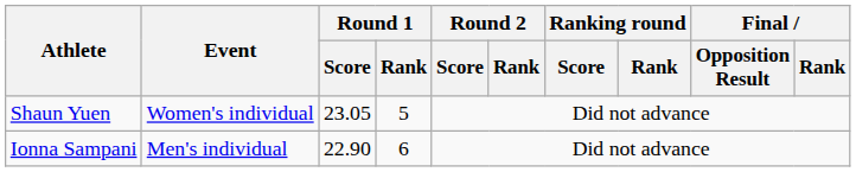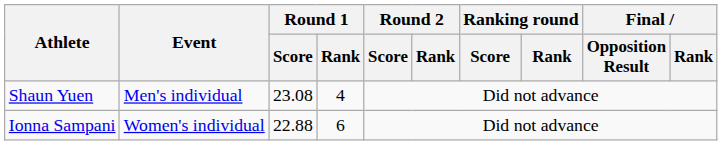Shaun Yuen | Event: Women's individual -> Men's individual
Shaun Yuen | Round 1 / Score: 23.05 -> 23.08
Shaun Yuen | Round 1 / Rank: 5 -> 4
Ionna Sampani | Event: Men's individual -> Women's individual
Ionna Sampani | Round 1 / Score: 22.90 -> 22.88
